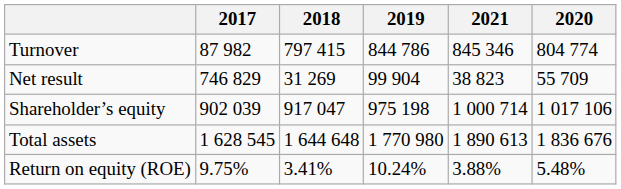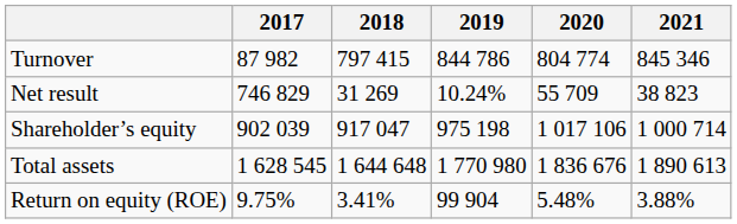columns swapped: 2020 <-> 2021
Net result | 2019: 99 904 -> 10.24%
Return on equity (ROE) | 2019: 10.24% -> 99 904
